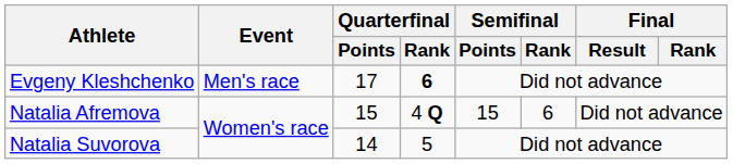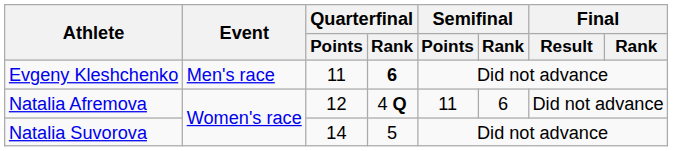Evgeny Kleshchenko | Quarterfinal / Points: 17 -> 11
Natalia Afremova | Quarterfinal / Points: 15 -> 12
Natalia Afremova | Semifinal / Points: 15 -> 11
